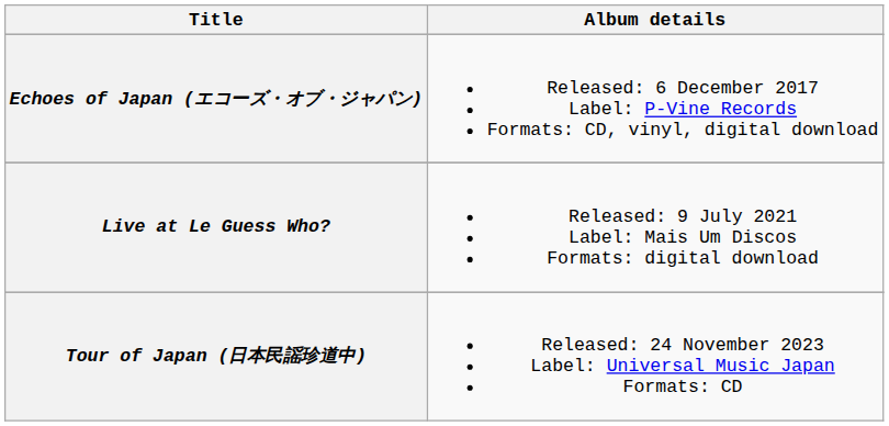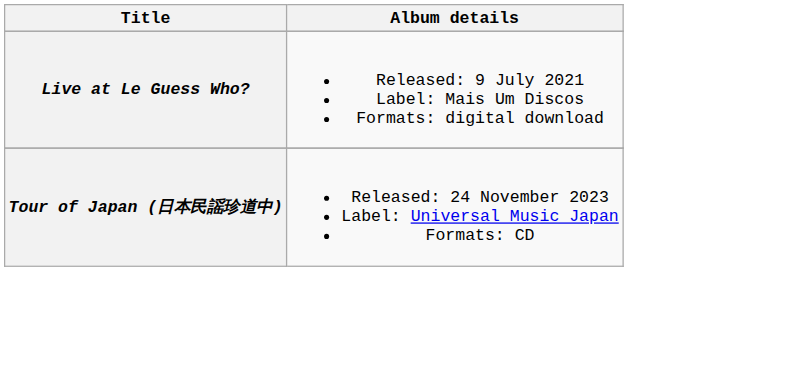- row: Echoes of Japan (エコーズ・オブ・ジャパン) | Released: 6 December 2017 Label: P-Vine Records Formats: CD, vinyl, digital download
